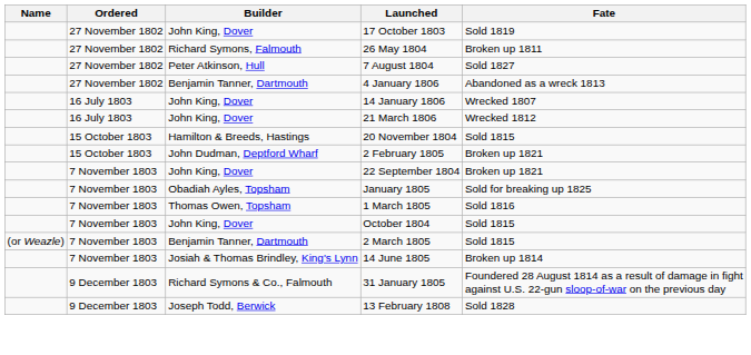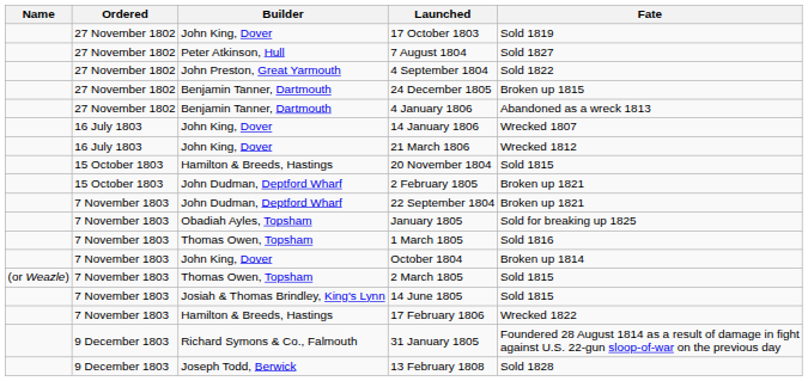- row: 27 November 1802 | Richard Symons, Falmouth | 26 May 1804 | Broken up 1811
+ row: 27 November 1802 | John Preston, Great Yarmouth | 4 September 1804 | Sold 1822
+ row: 27 November 1802 | Benjamin Tanner, Dartmouth | 24 December 1805 | Broken up 1815
22 September 1804 | Builder: John King, Dover -> John Dudman, Deptford Wharf
October 1804 | Fate: Sold 1815 -> Broken up 1814
2 March 1805 | Builder: Benjamin Tanner, Dartmouth -> Thomas Owen, Topsham
14 June 1805 | Fate: Broken up 1814 -> Sold 1815
+ row: 7 November 1803 | Hamilton & Breeds, Hastings | 17 February 1806 | Wrecked 1822
